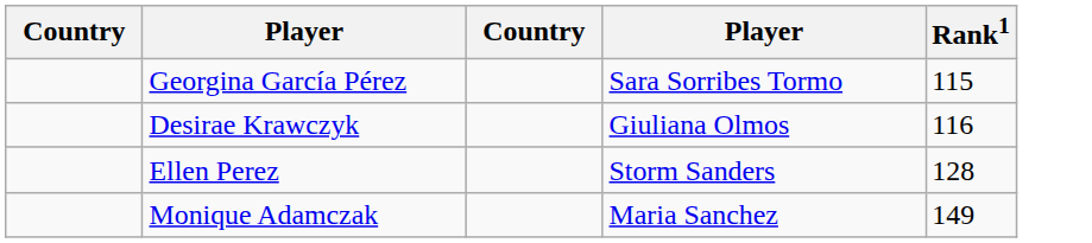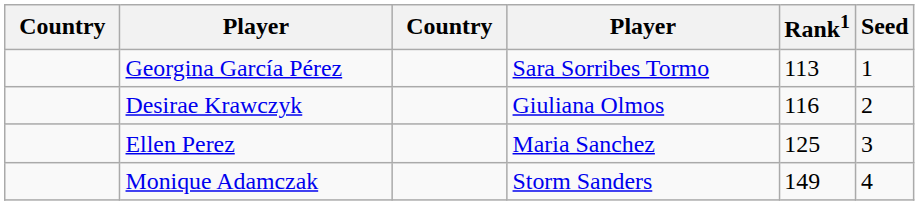+ column: Seed | 1 | 2 | 3 | 4
Georgina García Pérez | Rank1: 115 -> 113
Ellen Perez | column 4: Storm Sanders -> Maria Sanchez
Ellen Perez | Rank1: 128 -> 125
Monique Adamczak | column 4: Maria Sanchez -> Storm Sanders
